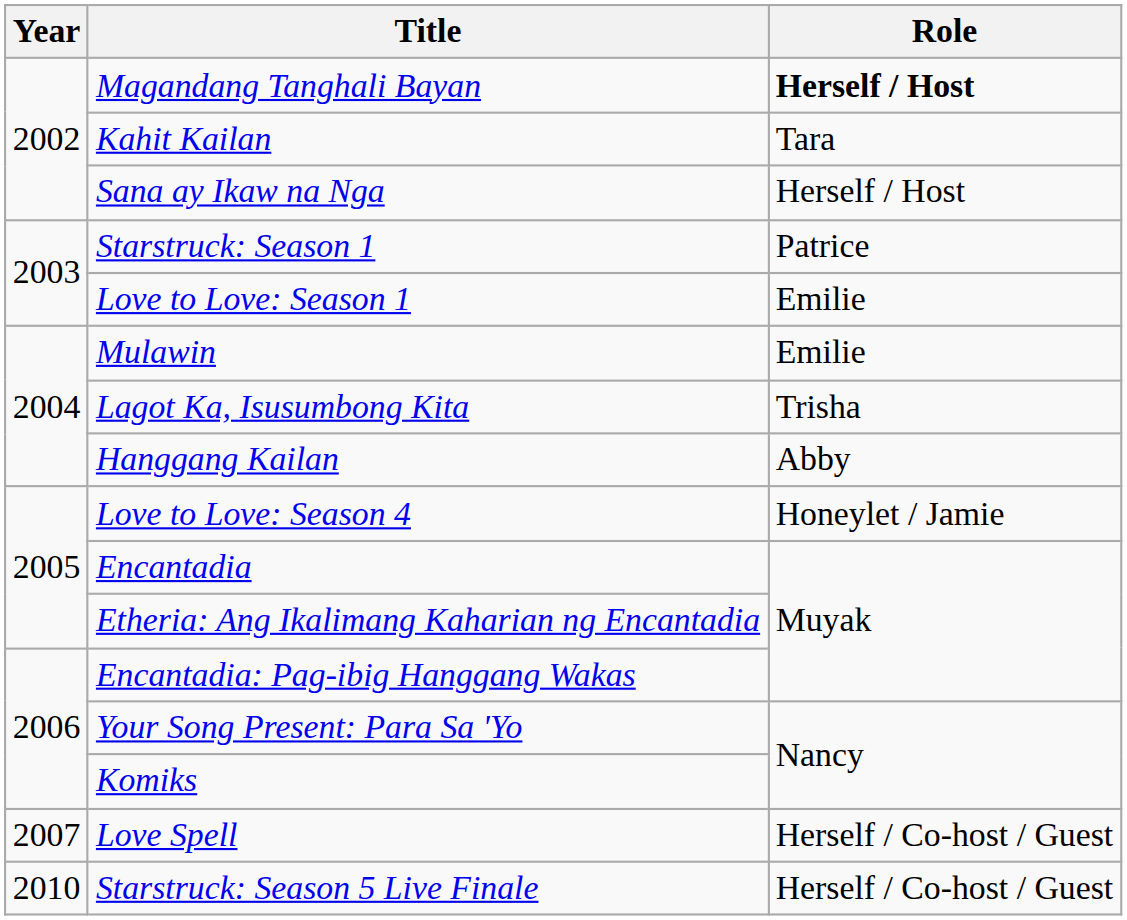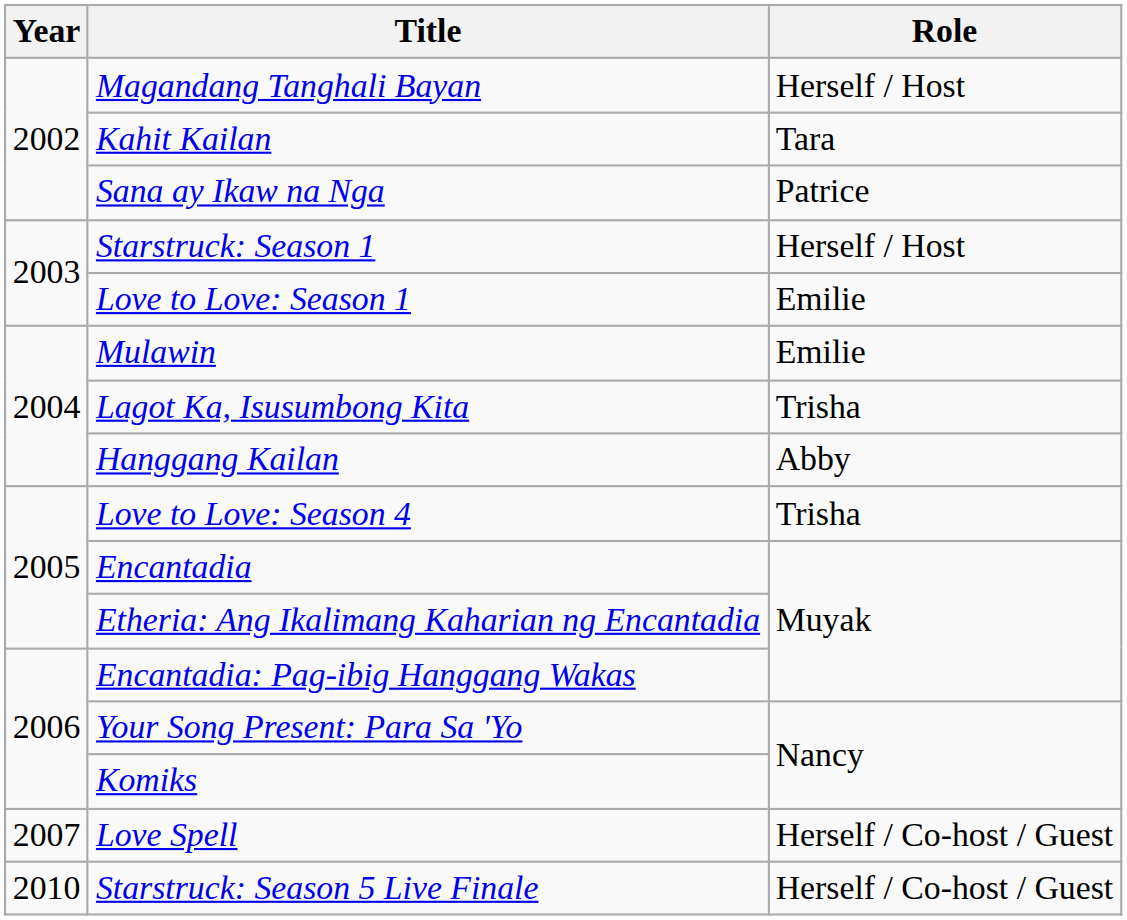Magandang Tanghali Bayan | Role: bold -> normal
Sana ay Ikaw na Nga | Role: Herself / Host -> Patrice
Starstruck: Season 1 | Role: Patrice -> Herself / Host
Love to Love: Season 4 | Role: Honeylet / Jamie -> Trisha
